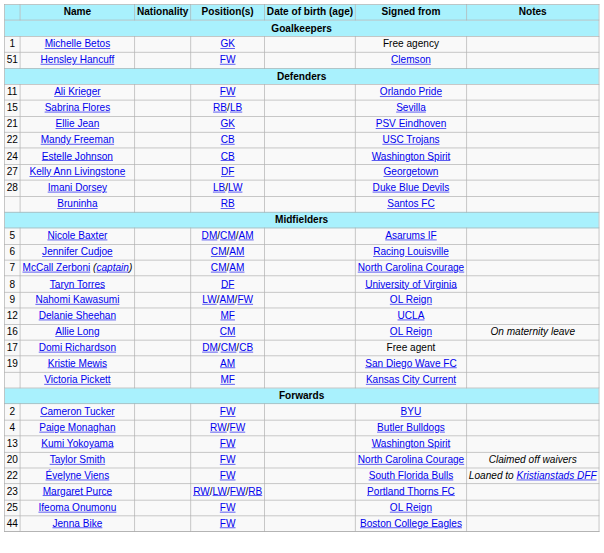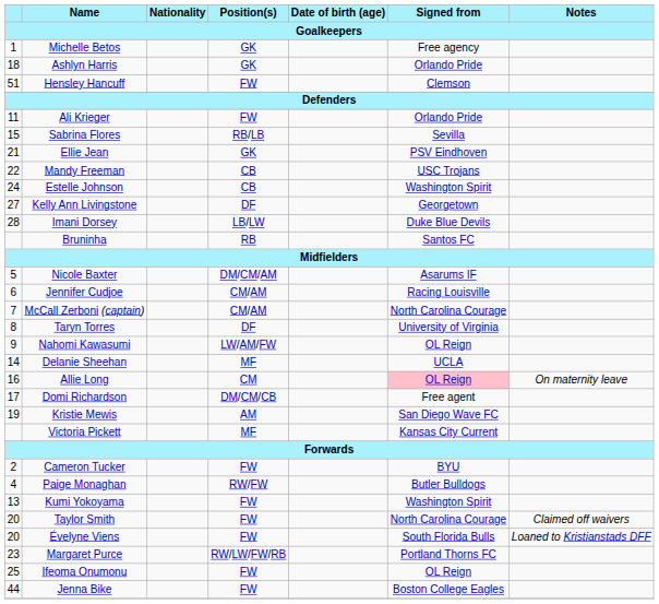+ row: 18 | Ashlyn Harris | GK | Orlando Pride
Delanie Sheehan | column 1: 12 -> 14
Allie Long | Signed from: no background -> pink background
Évelyne Viens | column 1: 22 -> 20
